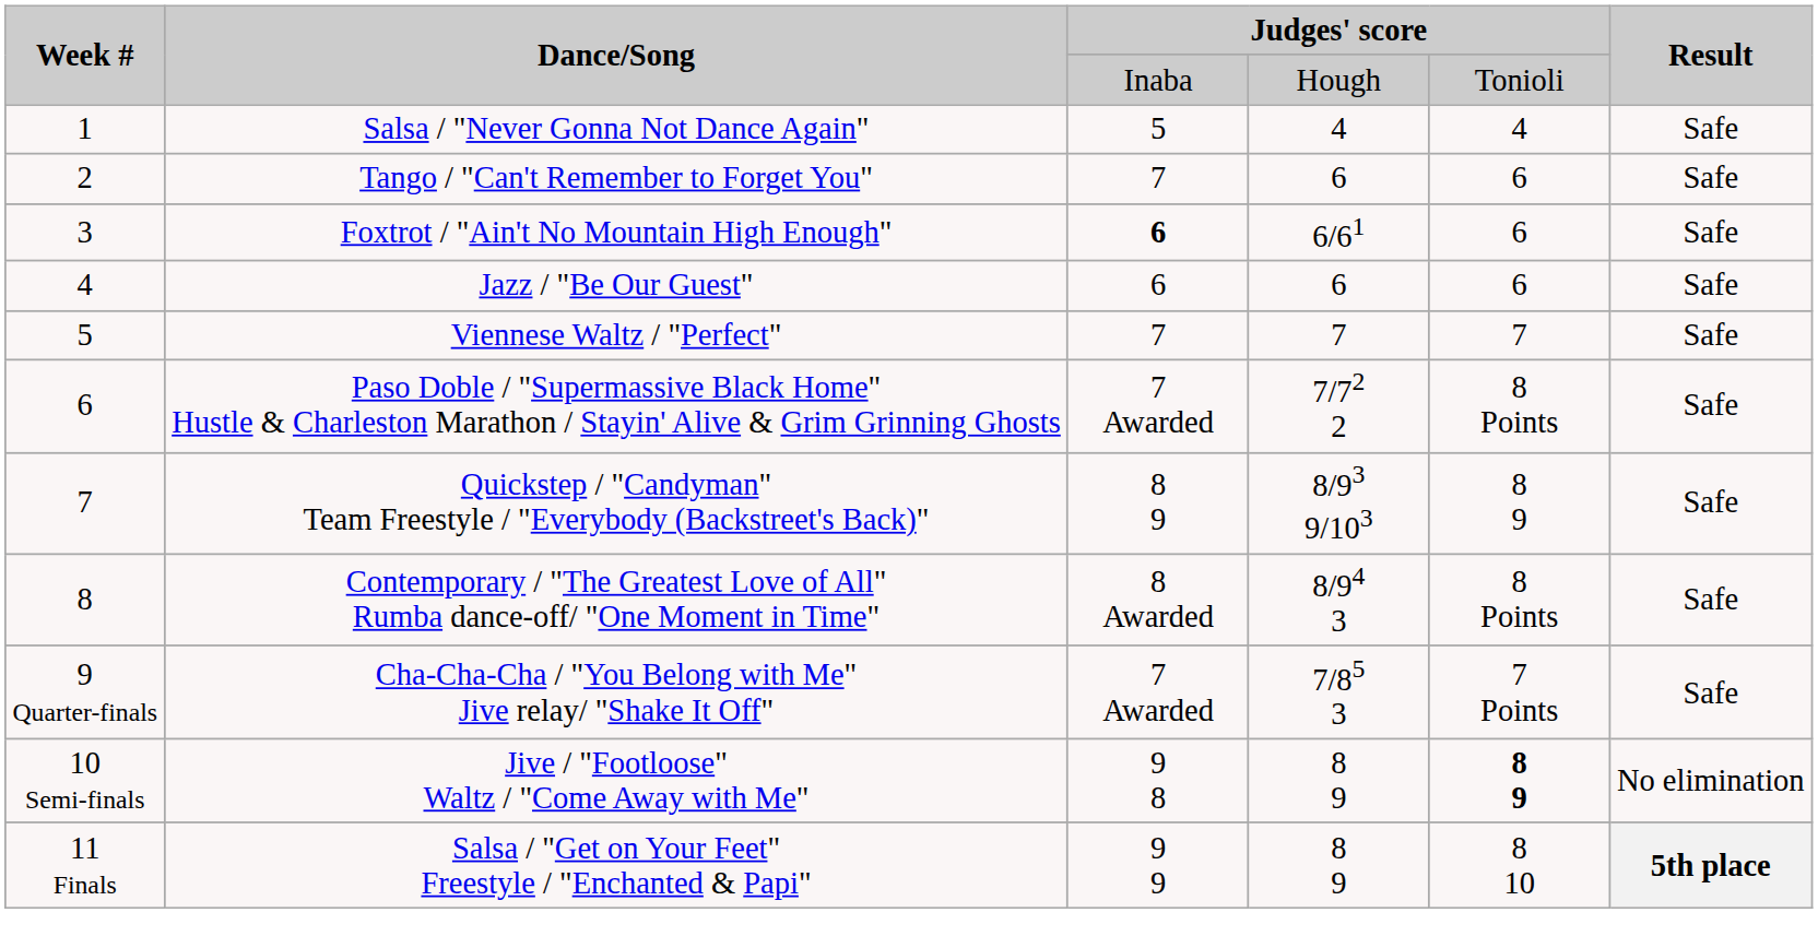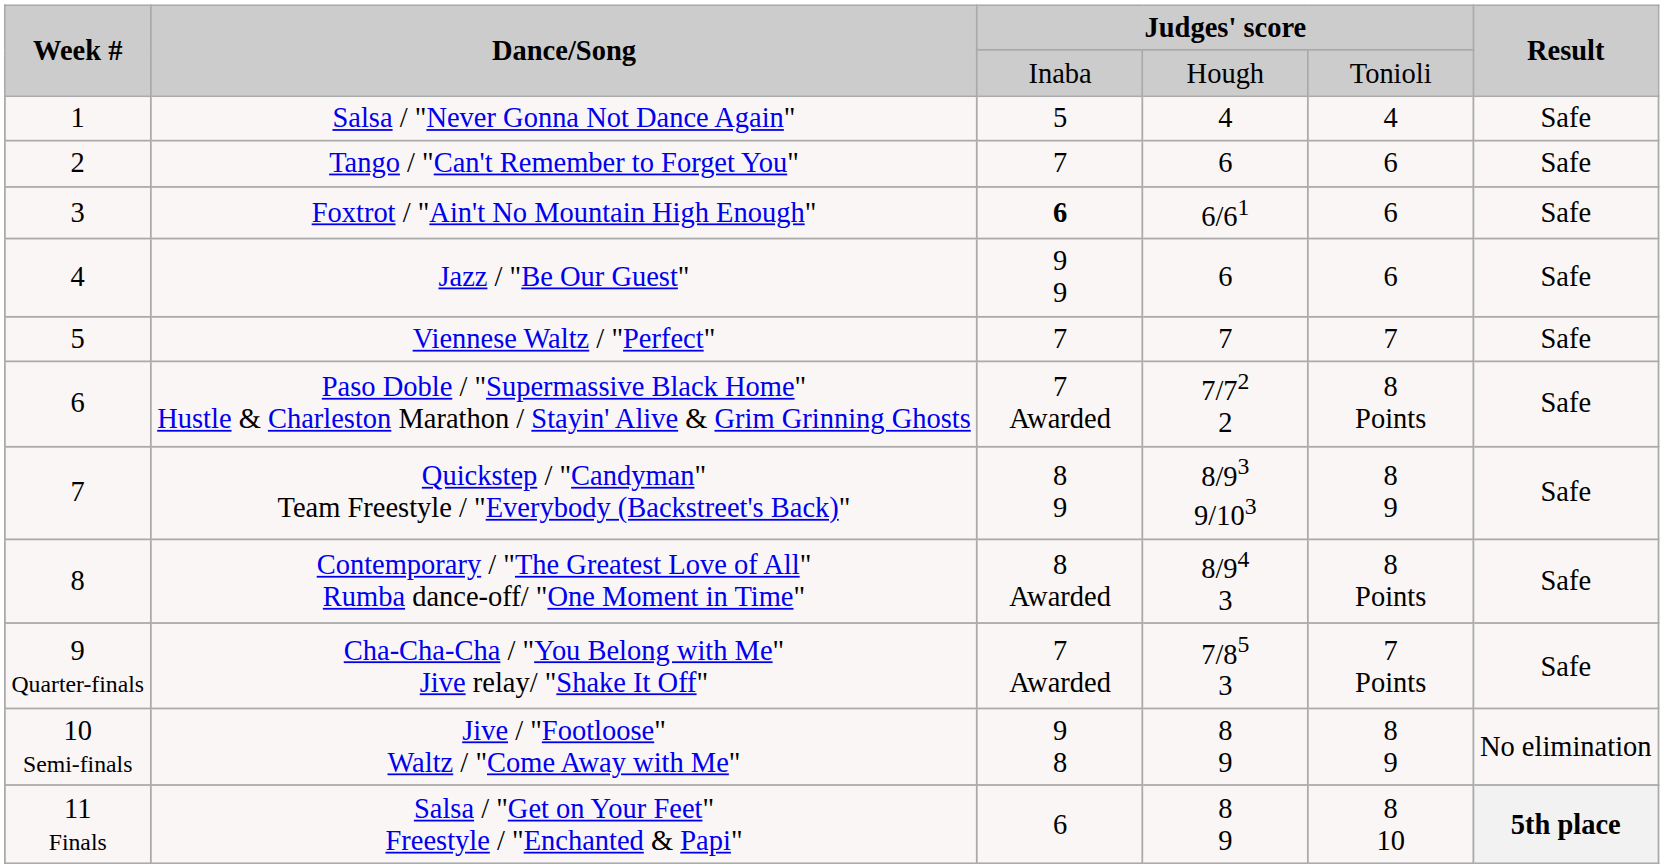Jazz / "Be Our Guest" | column 3: 6 -> 9 9
Jive / "Footloose" Waltz / "Come Away with Me" | column 5: bold -> normal
Salsa / "Get on Your Feet" Freestyle / "Enchanted & Papi" | column 3: 9 9 -> 6
